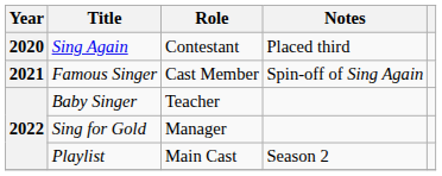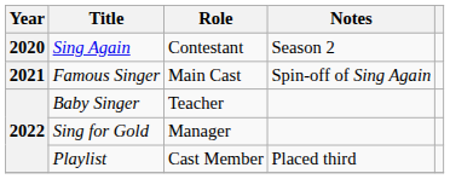Sing Again | Notes: Placed third -> Season 2
Famous Singer | Role: Cast Member -> Main Cast
Playlist | Role: Main Cast -> Cast Member
Playlist | Notes: Season 2 -> Placed third
